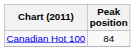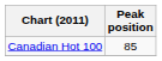Canadian Hot 100 | Peak position: 84 -> 85
